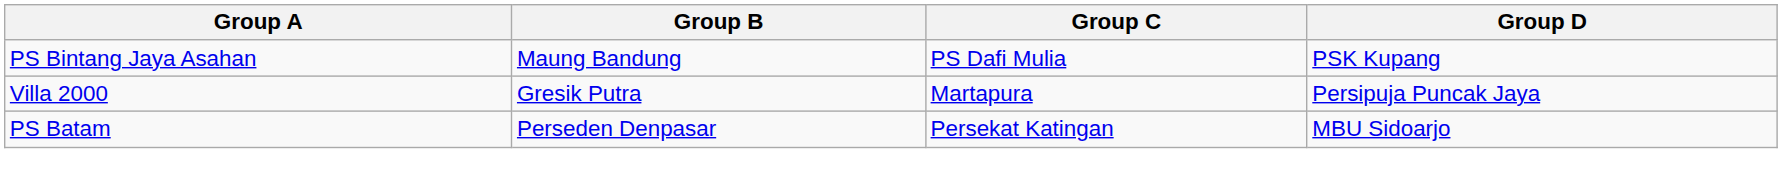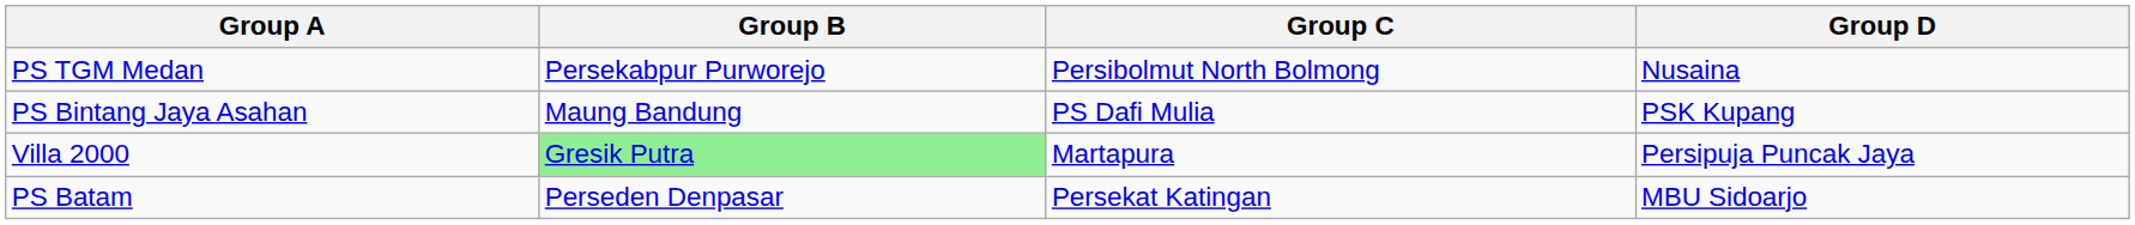+ row: PS TGM Medan | Persekabpur Purworejo | Persibolmut North Bolmong | Nusaina
Villa 2000 | Group B: no background -> lightgreen background
